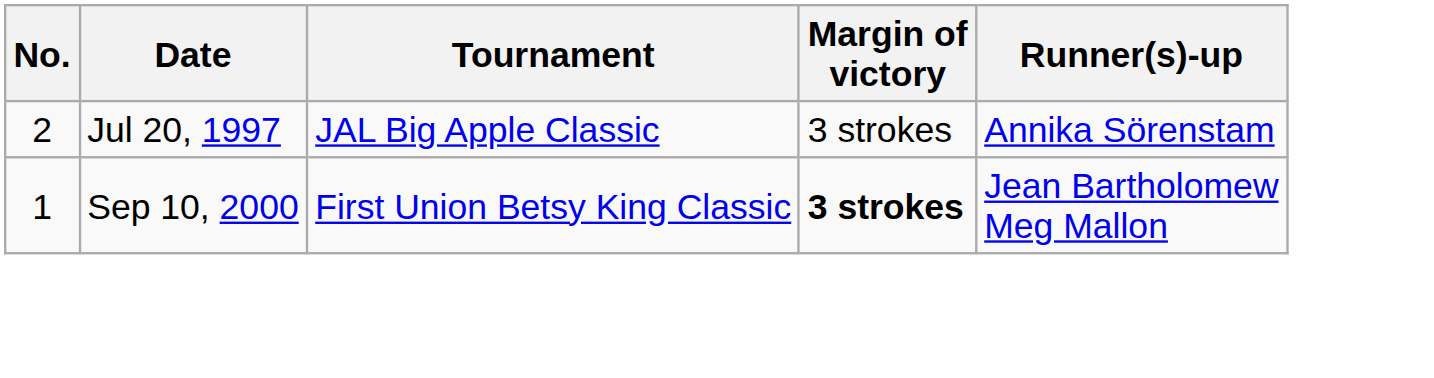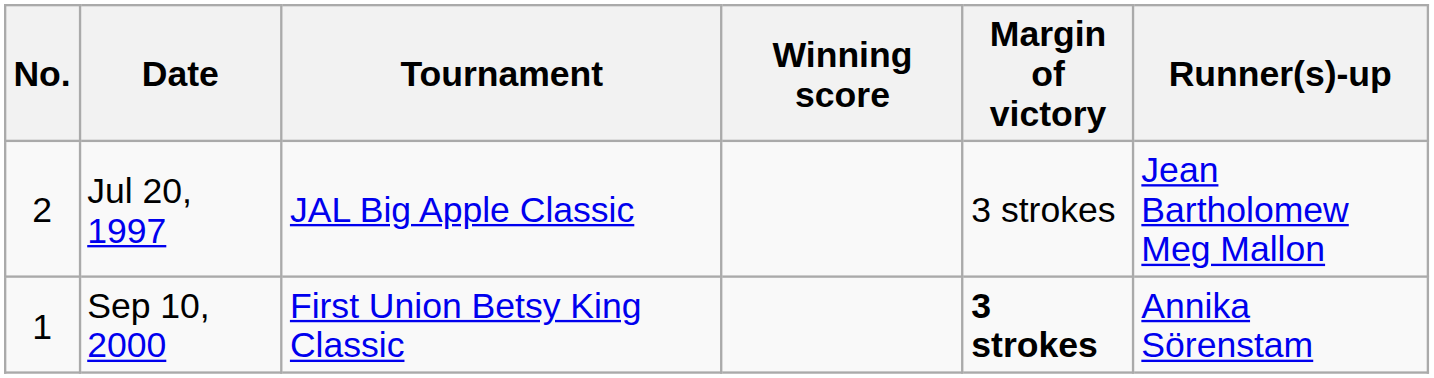+ column: Winning score
Jul 20, 1997 | Runner(s)-up: Annika Sörenstam -> Jean Bartholomew Meg Mallon
Sep 10, 2000 | Runner(s)-up: Jean Bartholomew Meg Mallon -> Annika Sörenstam
